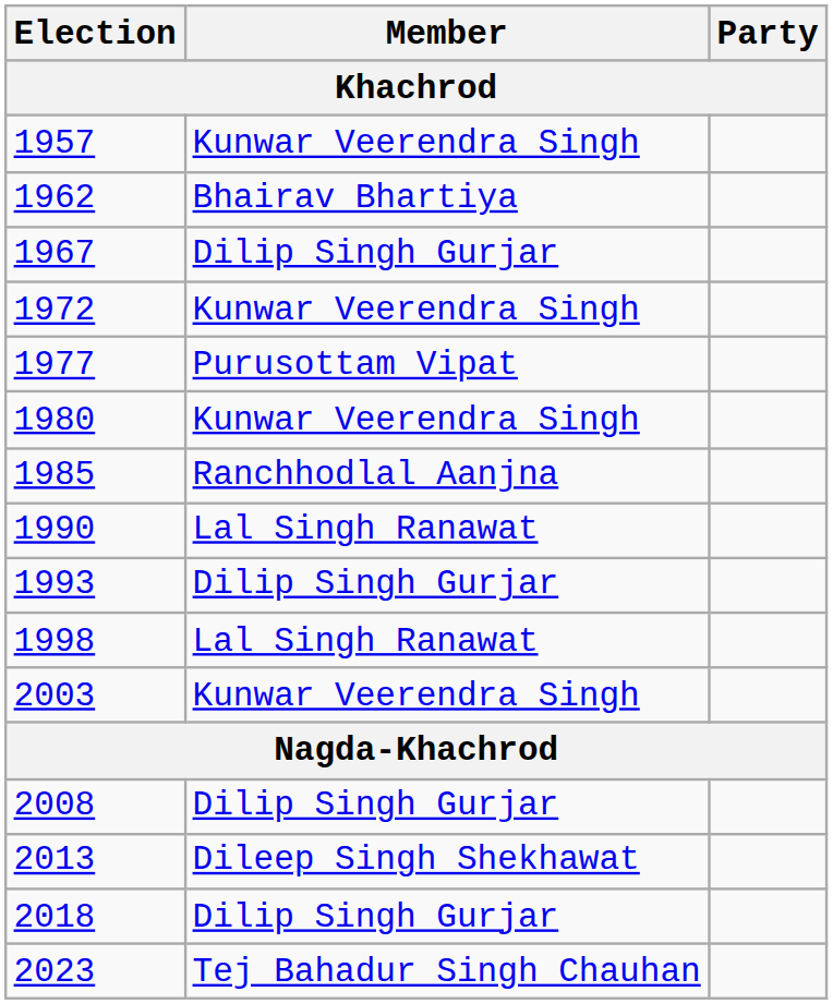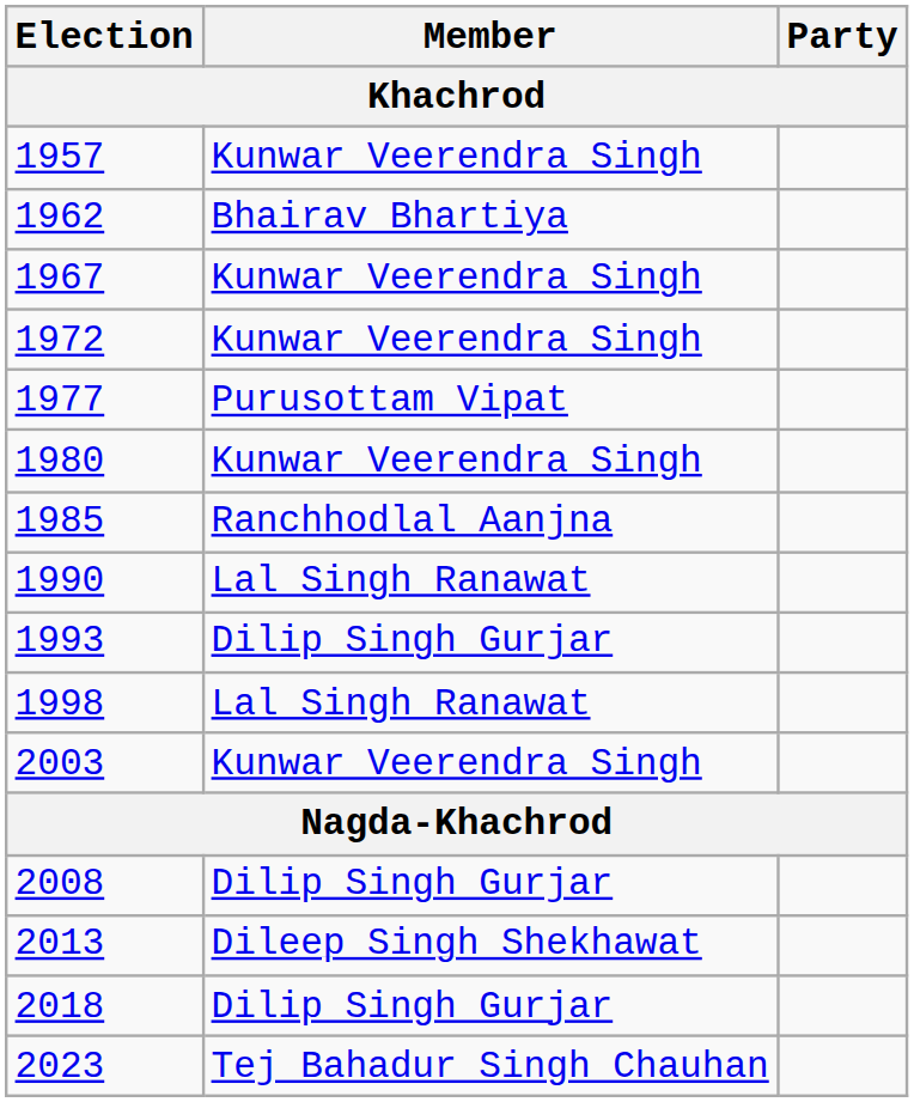1967 | Member: Dilip Singh Gurjar -> Kunwar Veerendra Singh
